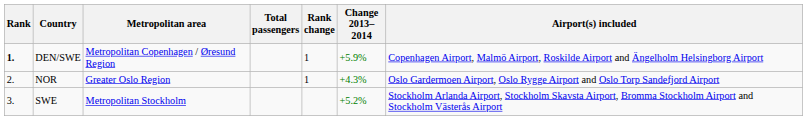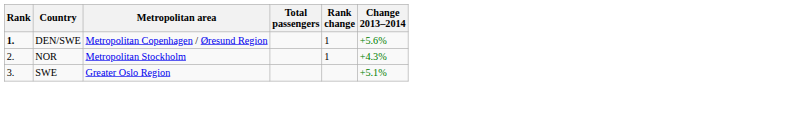- column: Airport(s) included | Copenhagen Airport, Malmö Airport, Roskilde Airport and Ängelholm Helsingborg Airport | Oslo Gardermoen Airport, Oslo Rygge Airport and Oslo Torp Sandefjord Airport | Stockholm Arlanda Airport, Stockholm Skavsta Airport, Bromma Stockholm Airport and Stockholm Västerås Airport
DEN/SWE | Change 2013–2014: +5.9% -> +5.6%
NOR | Metropolitan area: Greater Oslo Region -> Metropolitan Stockholm
SWE | Metropolitan area: Metropolitan Stockholm -> Greater Oslo Region
SWE | Change 2013–2014: +5.2% -> +5.1%
